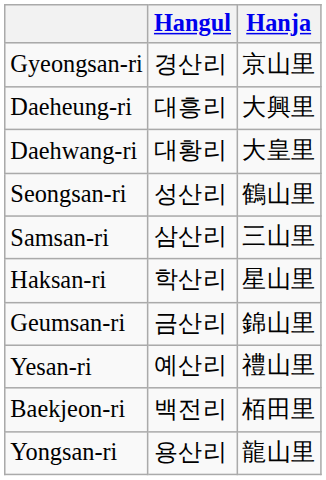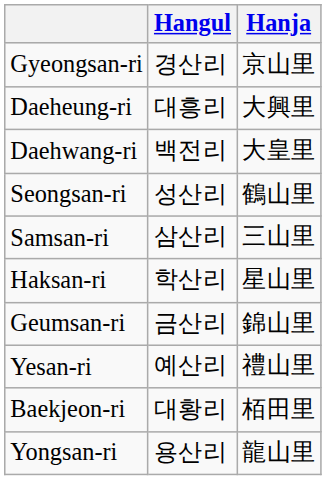Daehwang-ri | Hangul: 대황리 -> 백전리
Baekjeon-ri | Hangul: 백전리 -> 대황리
